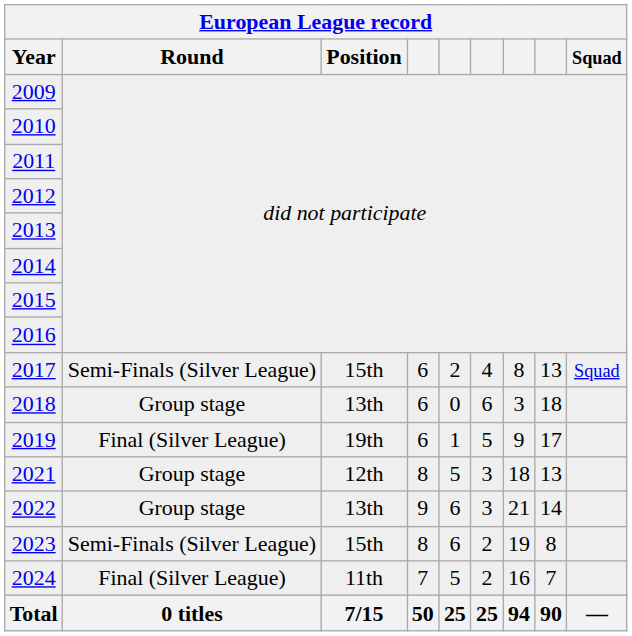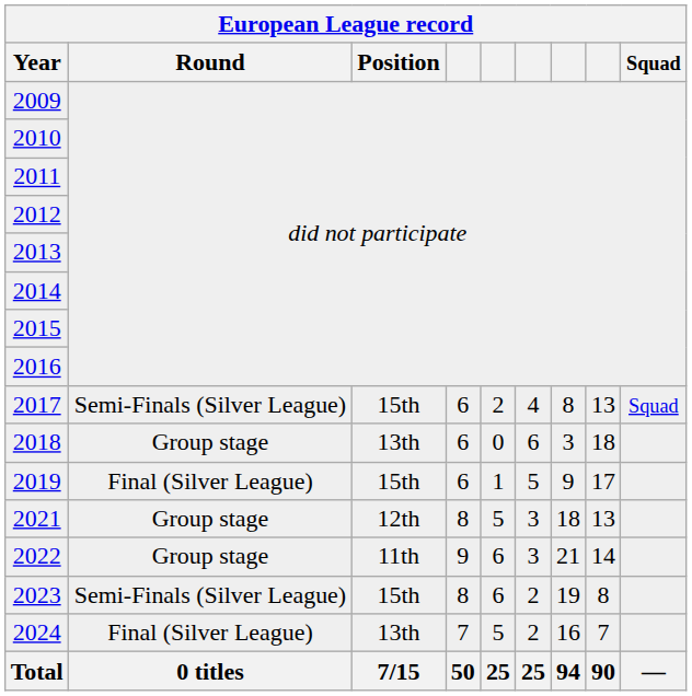2019 | Position: 19th -> 15th
2022 | Position: 13th -> 11th
2024 | Position: 11th -> 13th
